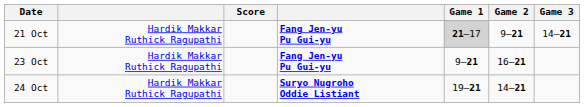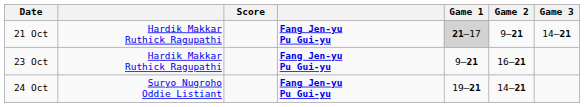24 Oct | column 2: Hardik Makkar Ruthick Ragupathi -> Suryo Nugroho Oddie Listiant
24 Oct | column 4: Suryo Nugroho Oddie Listiant -> Fang Jen-yu Pu Gui-yu
